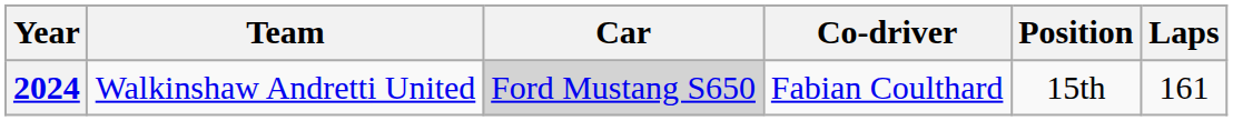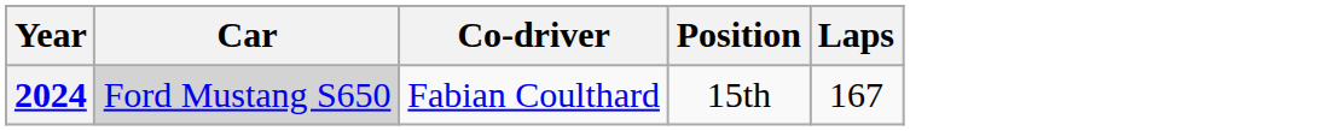- column: Team | Walkinshaw Andretti United
2024 | Laps: 161 -> 167
